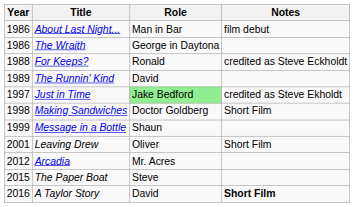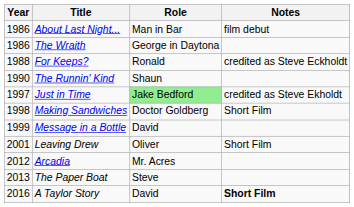The Runnin' Kind | Year: 1989 -> 1990
The Runnin' Kind | Role: David -> Shaun
Message in a Bottle | Role: Shaun -> David
The Paper Boat | Year: 2015 -> 2013
